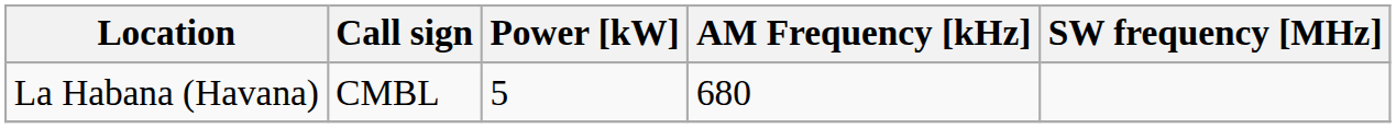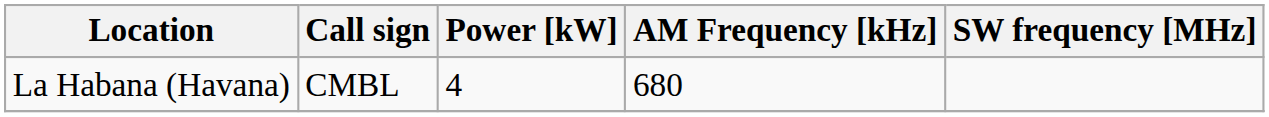La Habana (Havana) | Power [kW]: 5 -> 4
